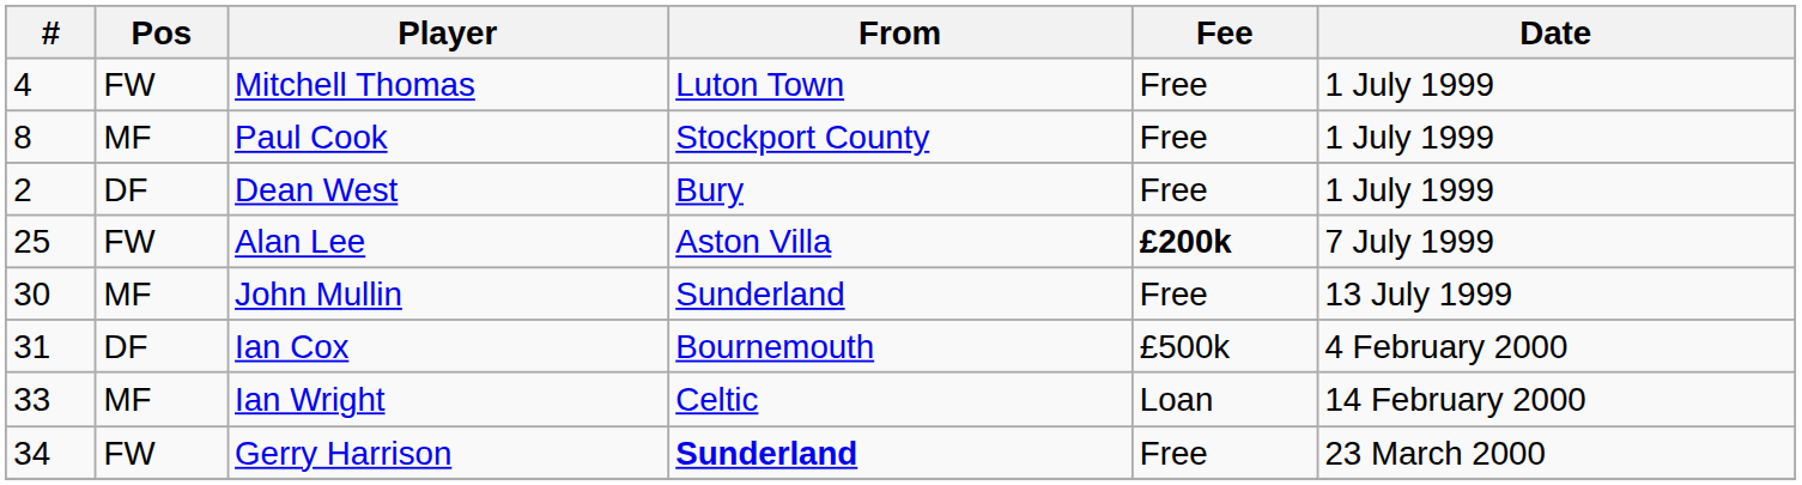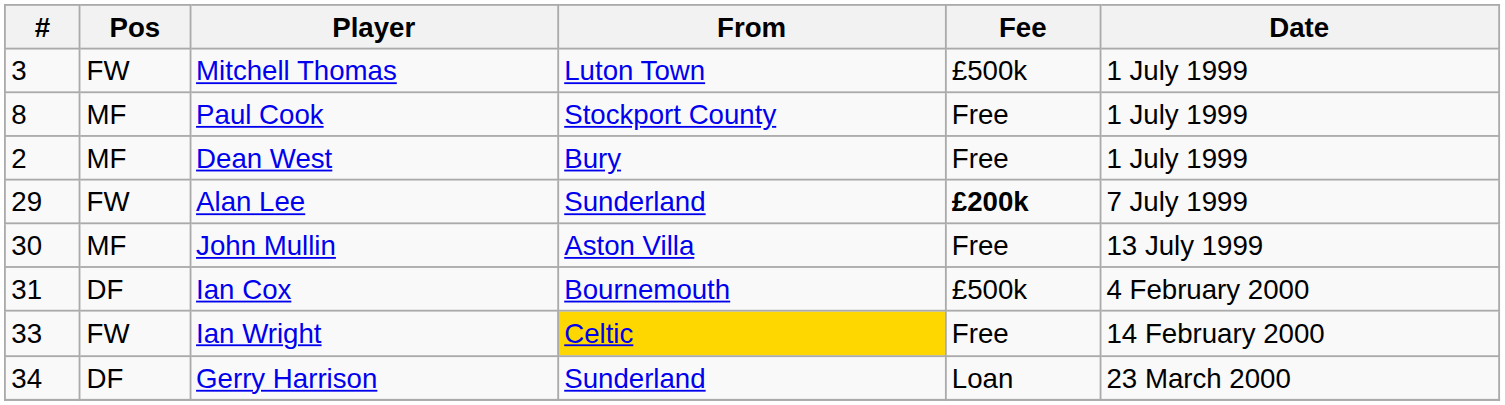Mitchell Thomas | #: 4 -> 3
Mitchell Thomas | Fee: Free -> £500k
Dean West | Pos: DF -> MF
Alan Lee | #: 25 -> 29
Alan Lee | From: Aston Villa -> Sunderland
John Mullin | From: Sunderland -> Aston Villa
Ian Wright | Pos: MF -> FW
Ian Wright | From: no background -> gold background
Ian Wright | Fee: Loan -> Free
Gerry Harrison | Pos: FW -> DF
Gerry Harrison | From: bold -> normal
Gerry Harrison | Fee: Free -> Loan
